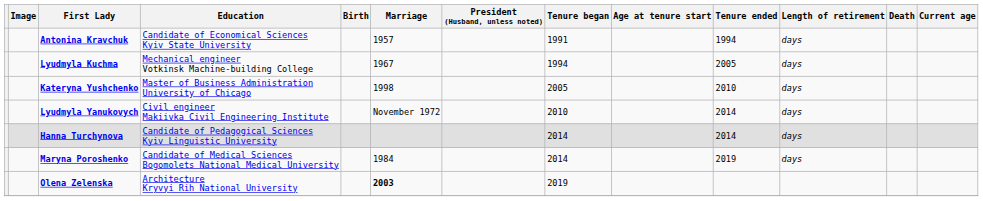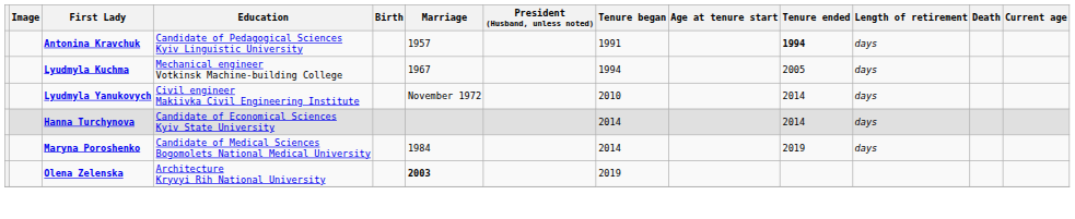Antonina Kravchuk | Education: Candidate of Economical Sciences Kyiv State University -> Candidate of Pedagogical Sciences Kyiv Linguistic University
Antonina Kravchuk | Tenure ended: normal -> bold
- row: Kateryna Yushchenko | Master of Business Administration University of Chicago | 1998 | 2005 | 2010 | days
Hanna Turchynova | Education: Candidate of Pedagogical Sciences Kyiv Linguistic University -> Candidate of Economical Sciences Kyiv State University
